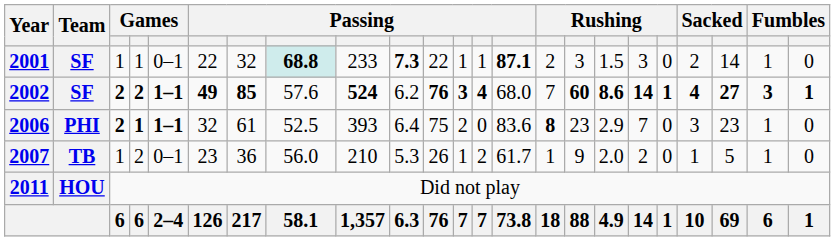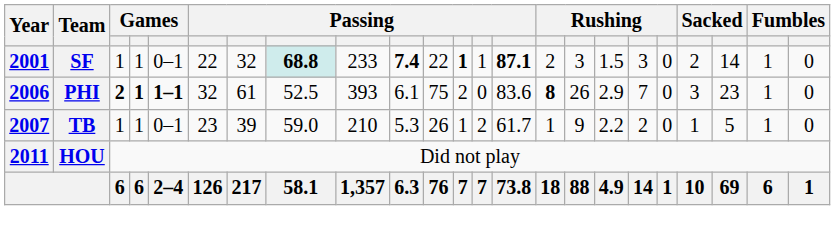2001 | column 10: 7.3 -> 7.4
2001 | column 12: normal -> bold
- row: 2002 | SF | 2 | 2 | 1–1 | 49 | 85 | 57.6 | 524 | 6.2 | 76 | 3 | 4 | 68.0 | 7 | 60 | 8.6 | 14 | 1 | 4 | 27 | 3 | 1
2006 | column 10: 6.4 -> 6.1
2006 | column 16: 23 -> 26
2007 | column 4: 2 -> 1
2007 | column 7: 36 -> 39
2007 | column 8: 56.0 -> 59.0
2007 | column 17: 2.0 -> 2.2
